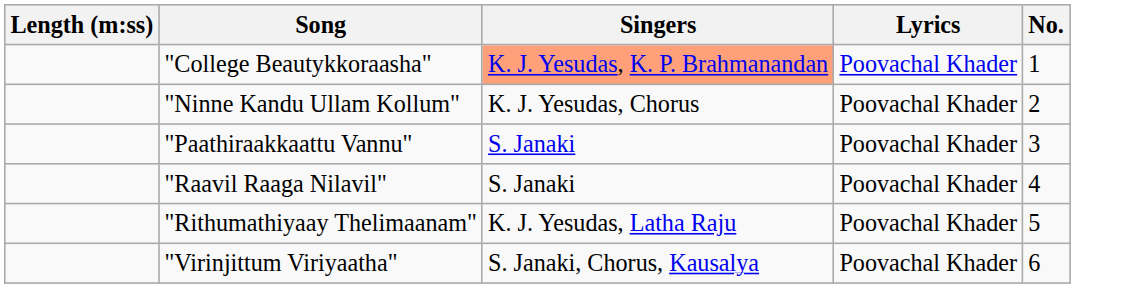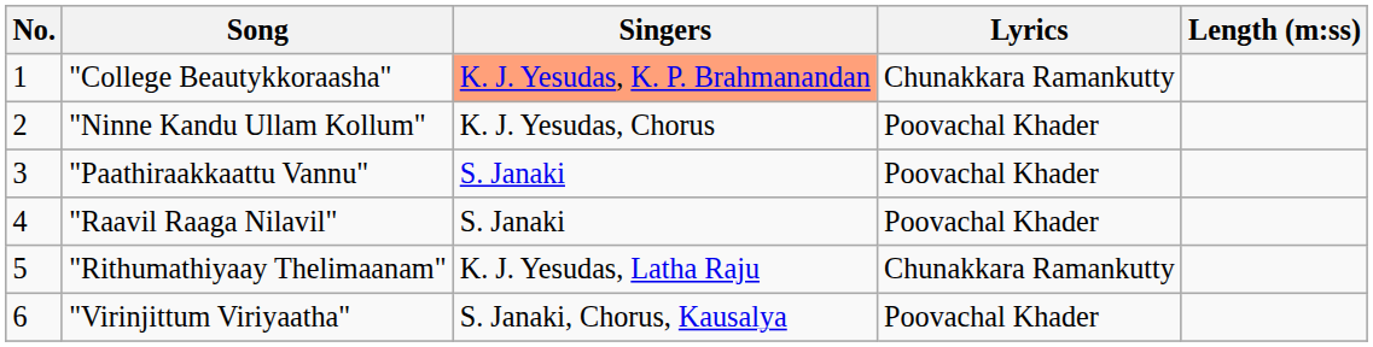columns swapped: No. <-> Length (m:ss)
"College Beautykkoraasha" | Lyrics: Poovachal Khader -> Chunakkara Ramankutty
"Rithumathiyaay Thelimaanam" | Lyrics: Poovachal Khader -> Chunakkara Ramankutty
